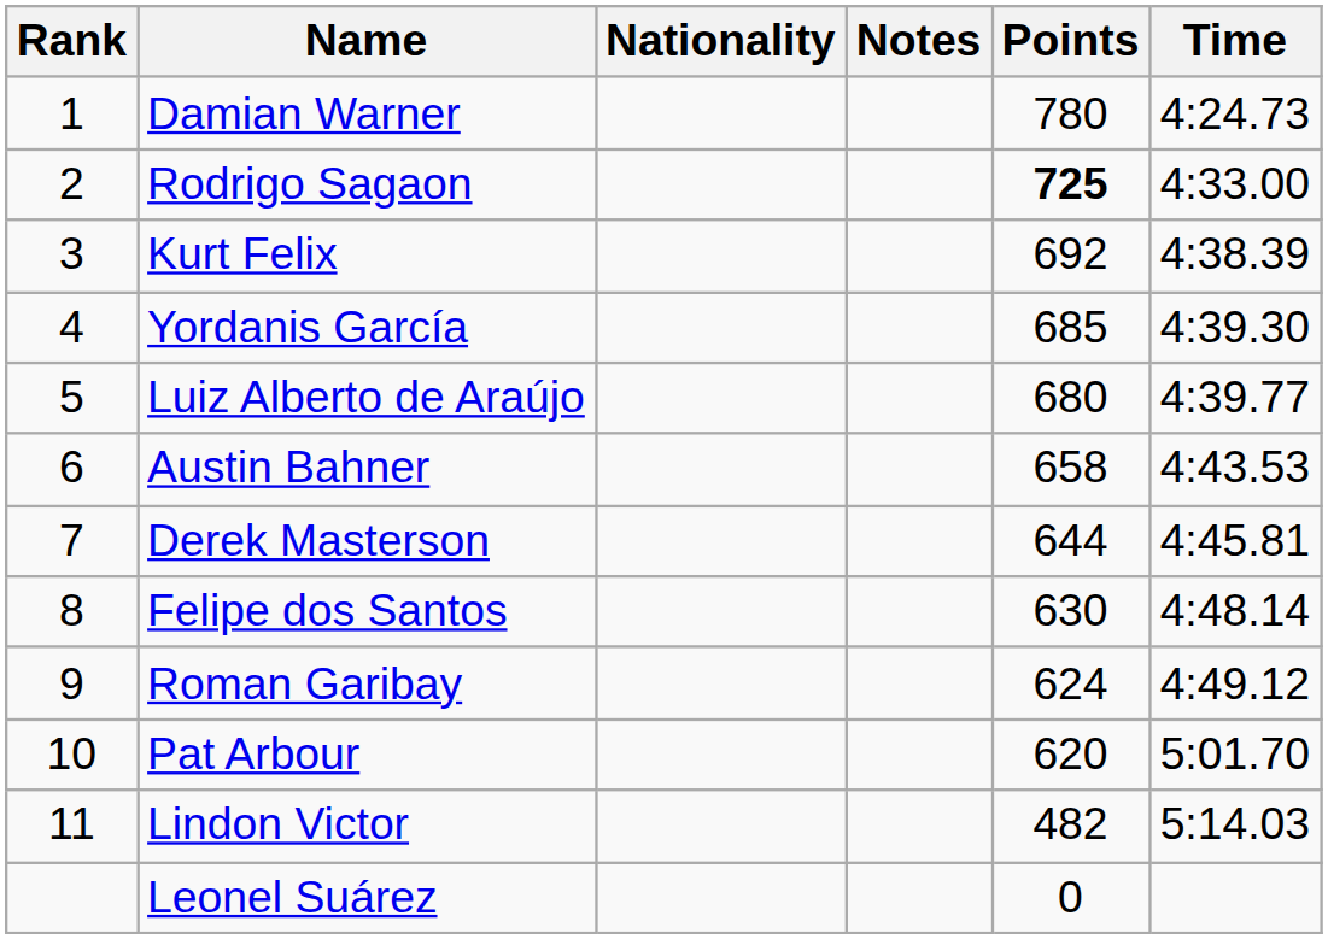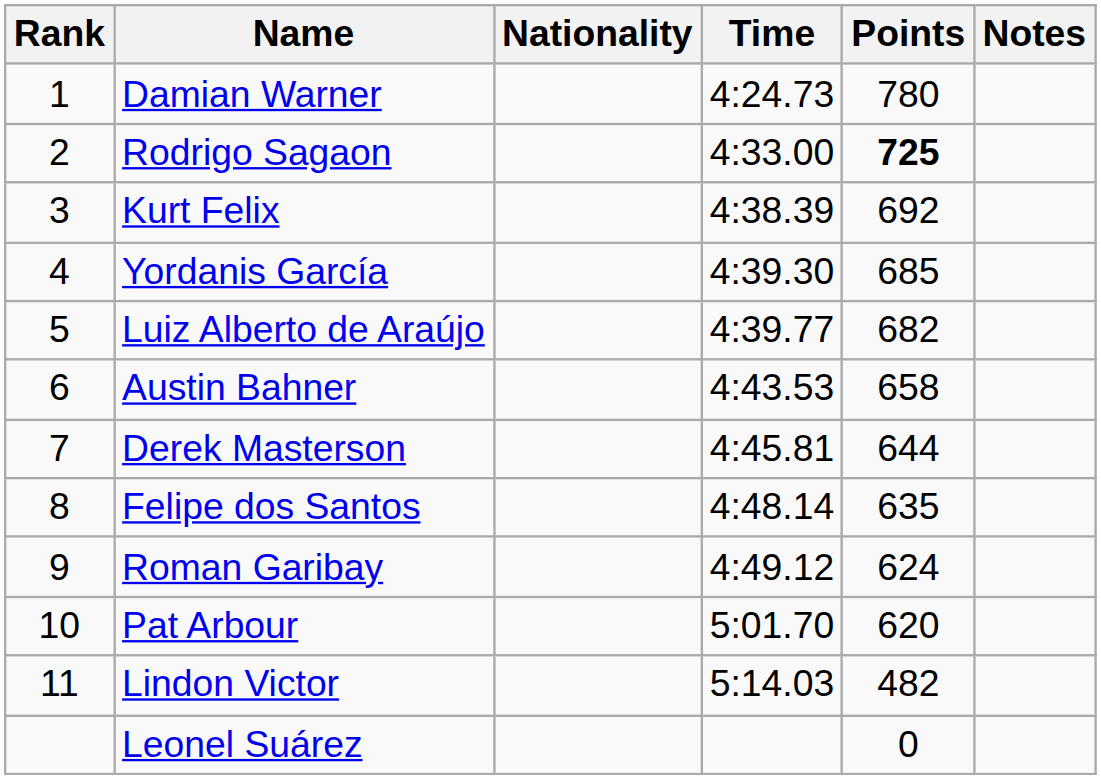columns swapped: Time <-> Notes
Luiz Alberto de Araújo | Points: 680 -> 682
Felipe dos Santos | Points: 630 -> 635
